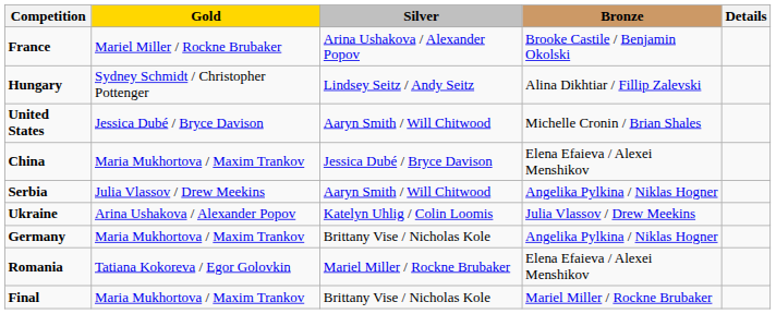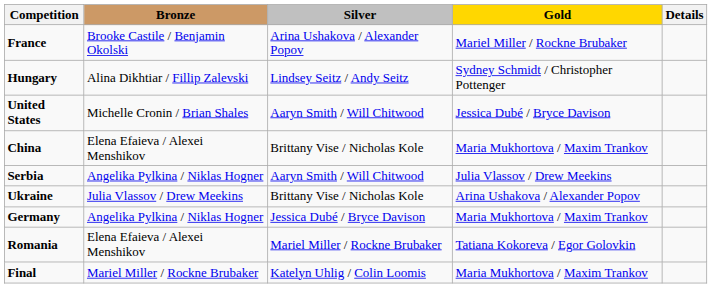columns swapped: Gold <-> Bronze
China | Silver: Jessica Dubé / Bryce Davison -> Brittany Vise / Nicholas Kole
Ukraine | Silver: Katelyn Uhlig / Colin Loomis -> Brittany Vise / Nicholas Kole
Germany | Silver: Brittany Vise / Nicholas Kole -> Jessica Dubé / Bryce Davison
Final | Silver: Brittany Vise / Nicholas Kole -> Katelyn Uhlig / Colin Loomis
